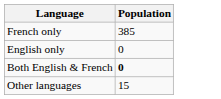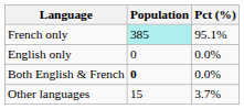+ column: Pct (%) | 95.1% | 0.0% | 0.0% | 3.7%
French only | Population: no background -> paleturquoise background
